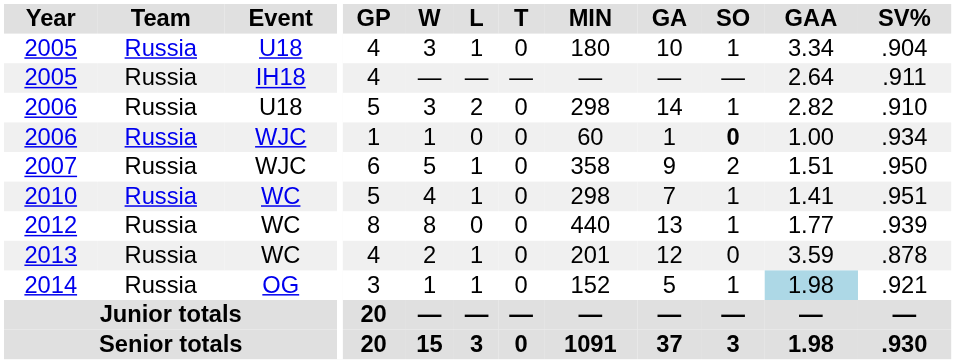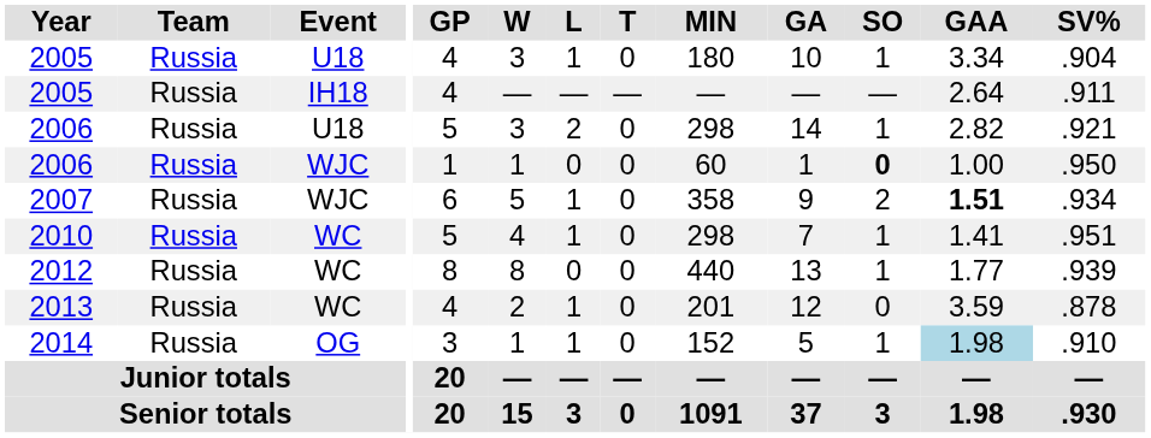2006 / U18 | SV%: .910 -> .921
2006 / WJC | SV%: .934 -> .950
2007 | GAA: normal -> bold
2007 | SV%: .950 -> .934
2014 | SV%: .921 -> .910
